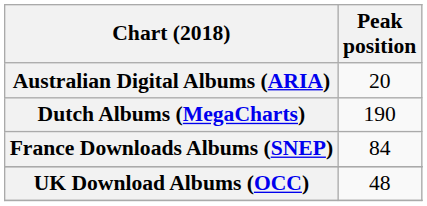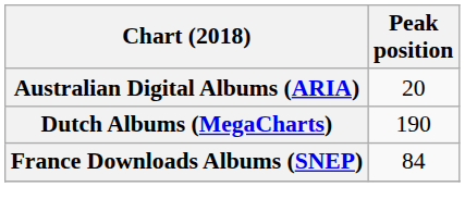- row: UK Download Albums (OCC) | 48
